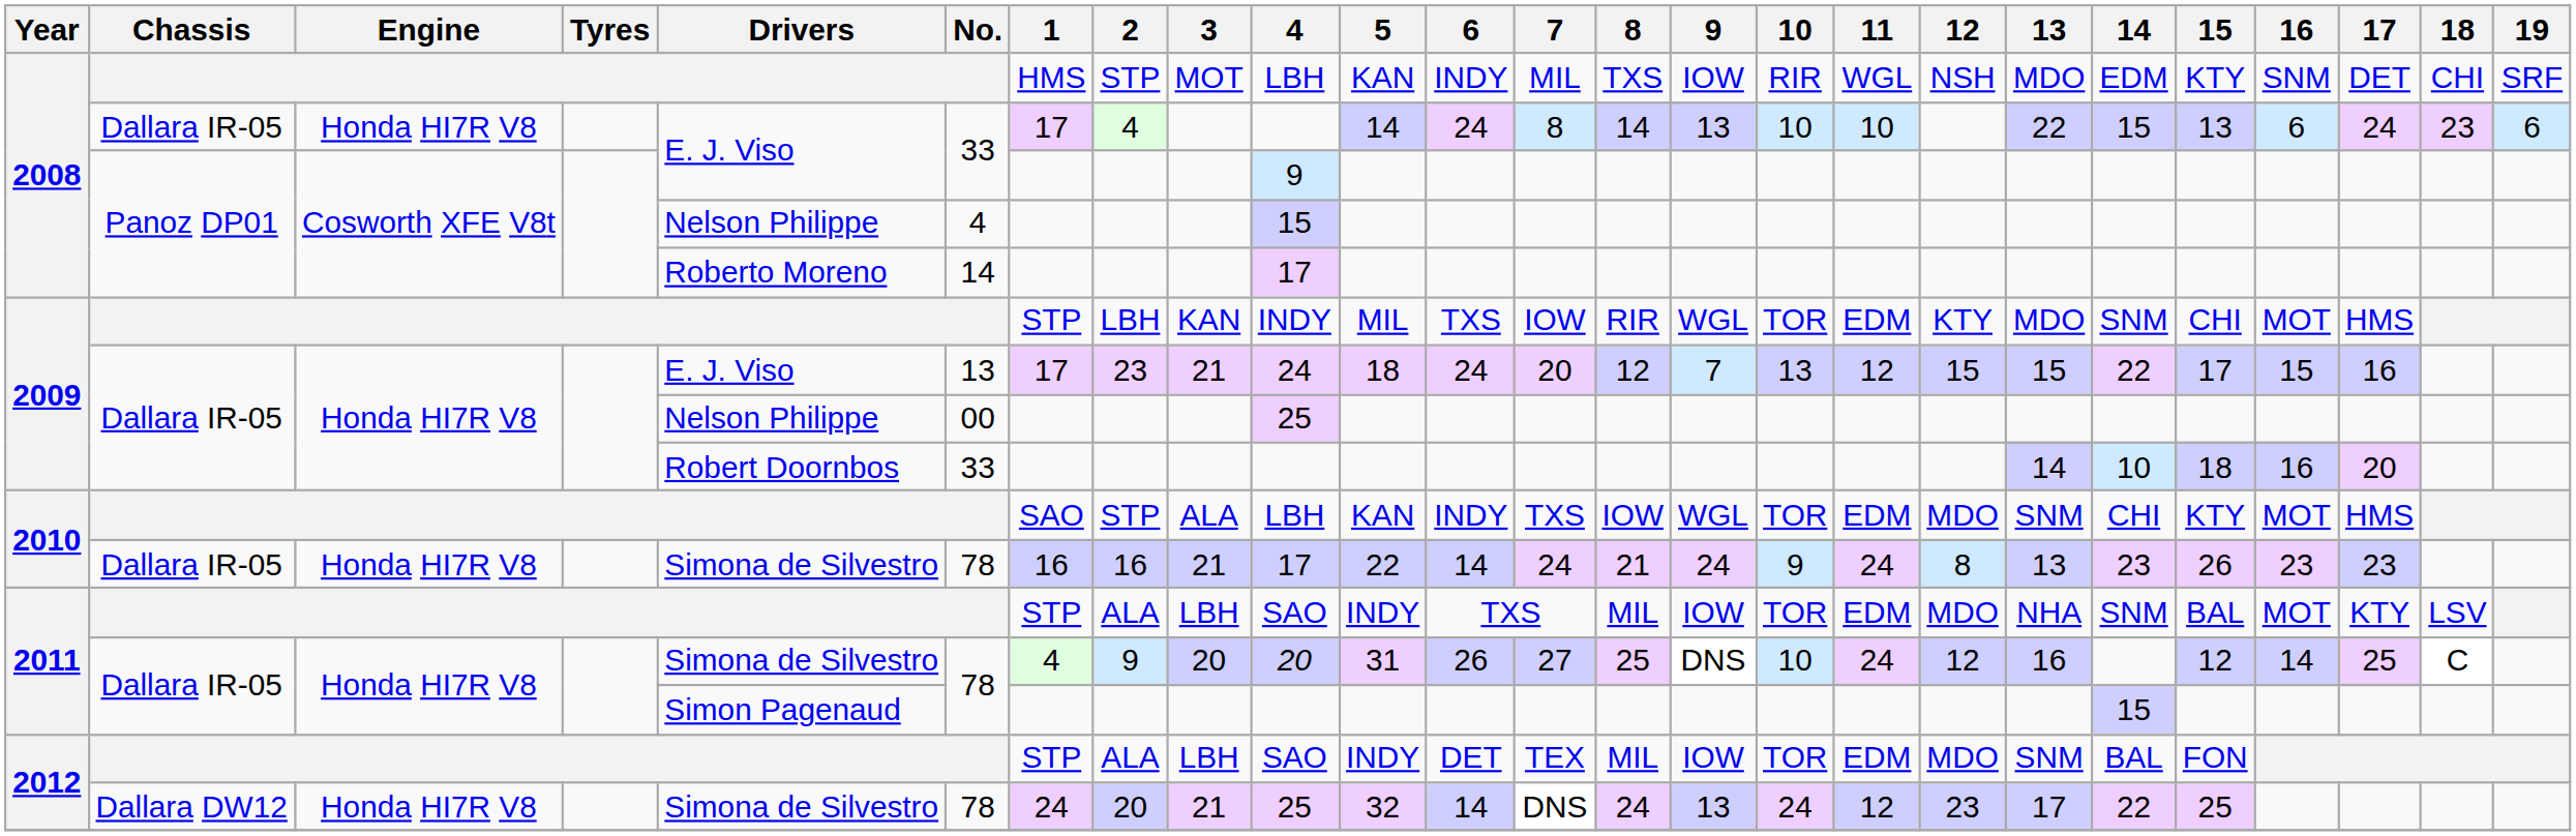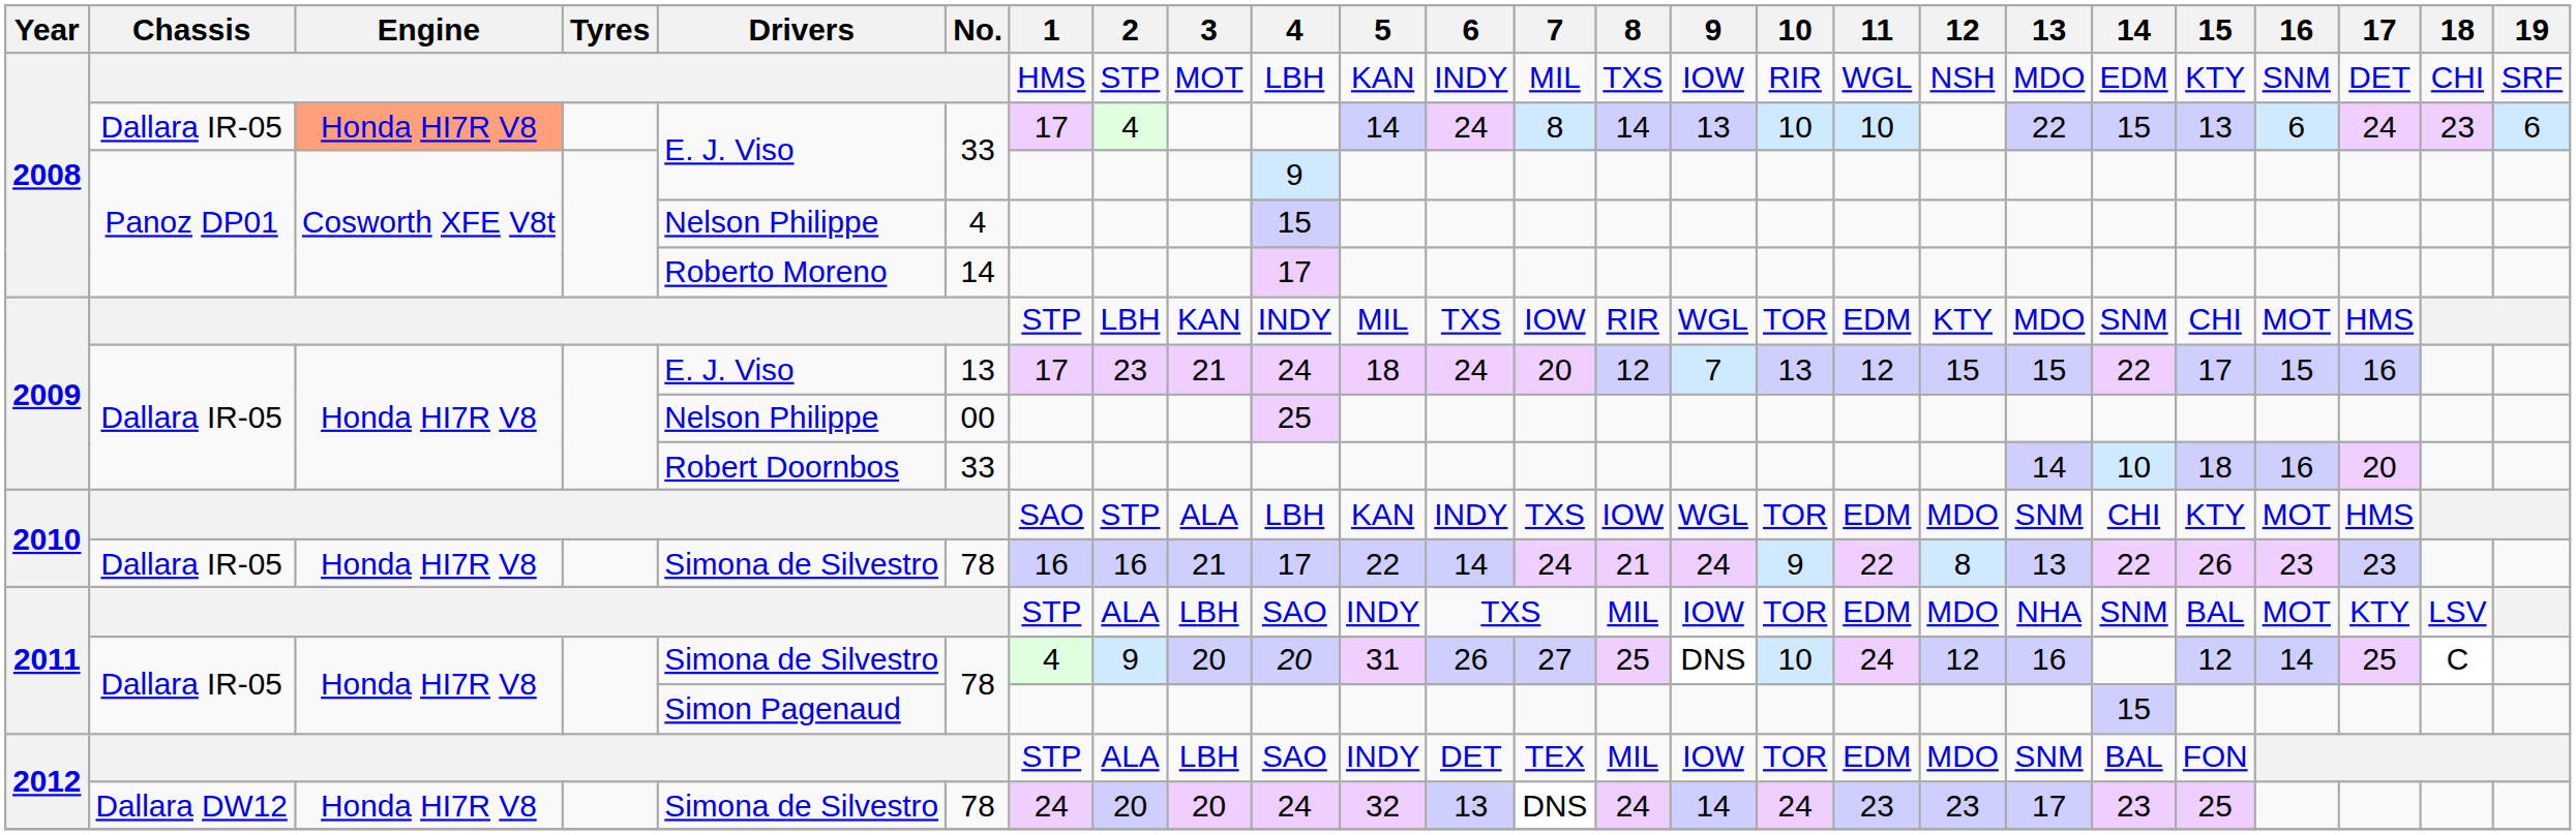2008 / Dallara IR-05 | Engine: no background -> lightsalmon background
2010 / Dallara IR-05 | 11: 24 -> 22
2010 / Dallara IR-05 | 14: 23 -> 22
2012 / Dallara DW12 | 3: 21 -> 20
2012 / Dallara DW12 | 4: 25 -> 24
2012 / Dallara DW12 | 6: 14 -> 13
2012 / Dallara DW12 | 9: 13 -> 14
2012 / Dallara DW12 | 11: 12 -> 23
2012 / Dallara DW12 | 14: 22 -> 23
